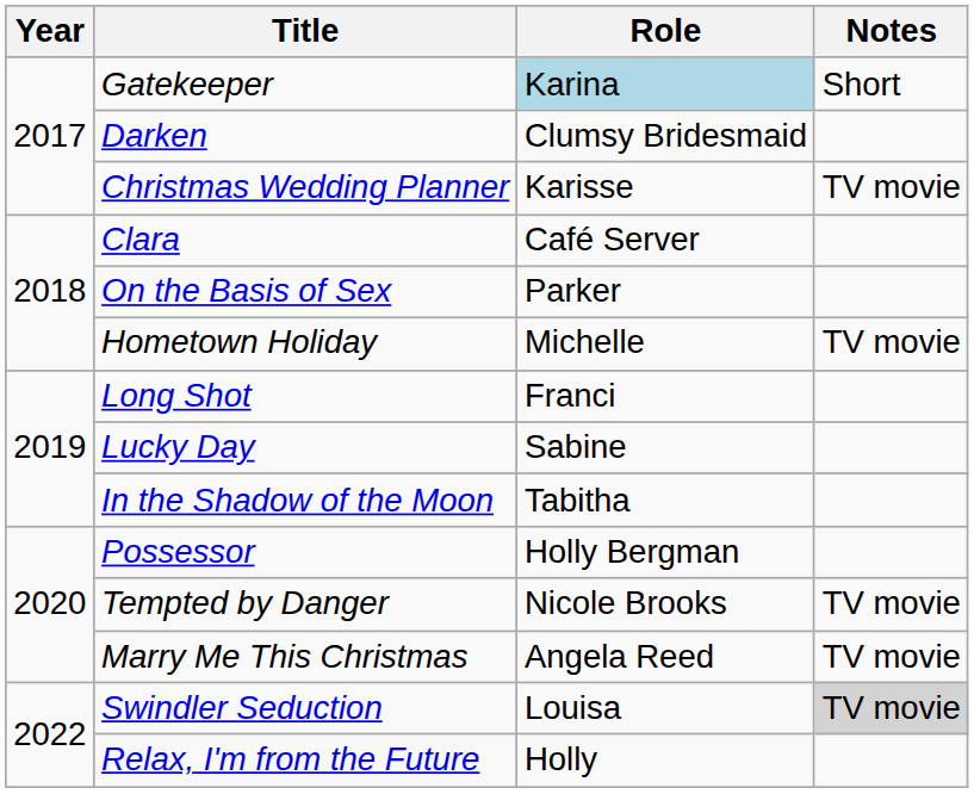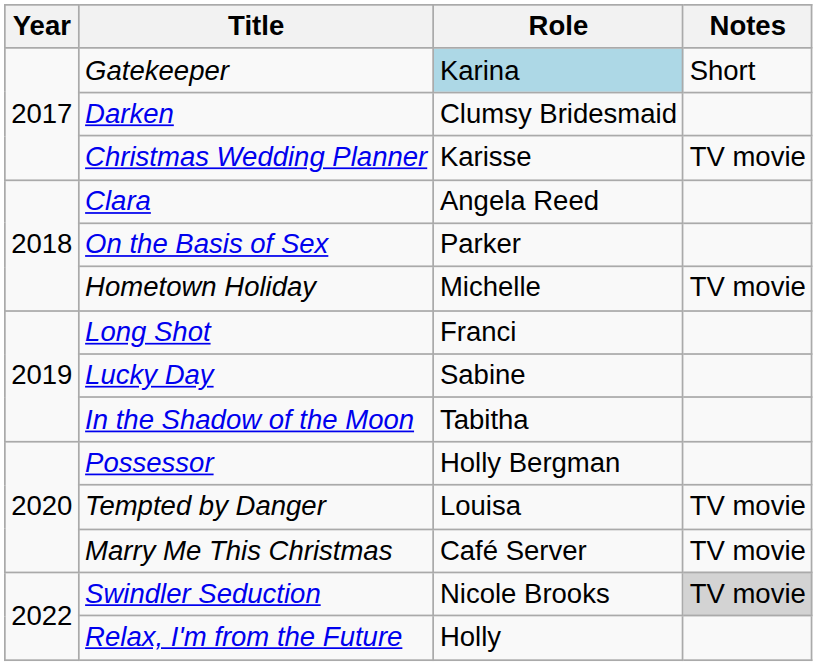Clara | Role: Café Server -> Angela Reed
Tempted by Danger | Role: Nicole Brooks -> Louisa
Marry Me This Christmas | Role: Angela Reed -> Café Server
Swindler Seduction | Role: Louisa -> Nicole Brooks
